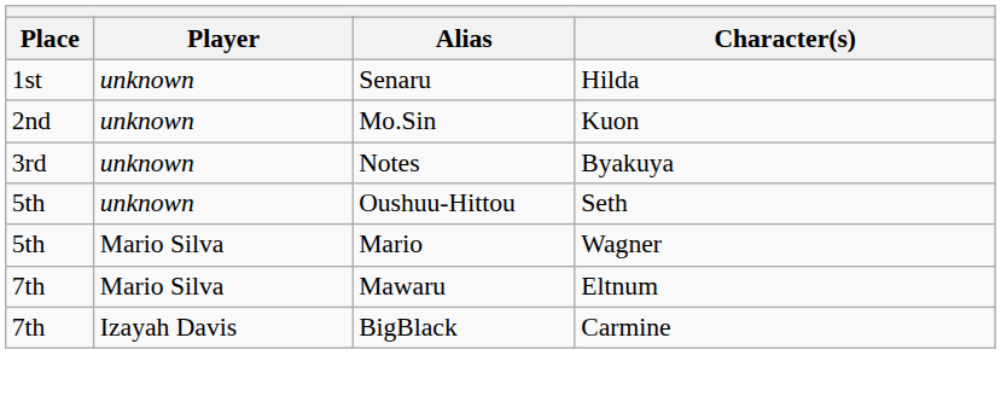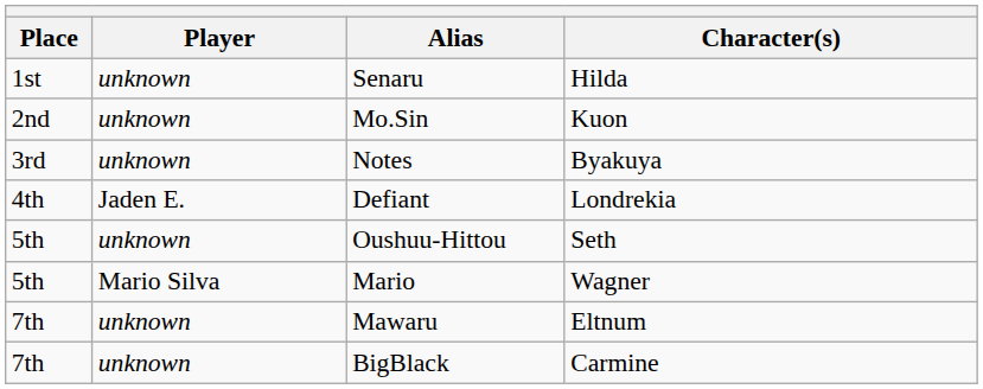+ row: 4th | Jaden E. | Defiant | Londrekia
Mawaru | Player: Mario Silva -> unknown
BigBlack | Player: Izayah Davis -> unknown
